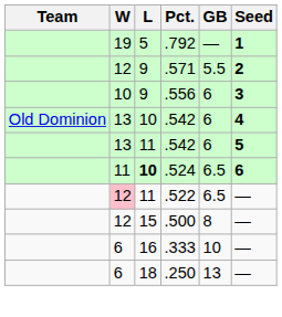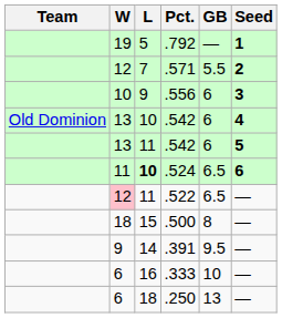.571 | L: 9 -> 7
.500 | W: 12 -> 18
+ row: 9 | 14 | .391 | 9.5 | —
